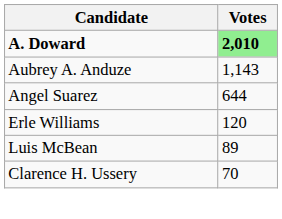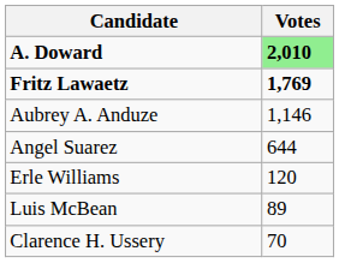+ row: Fritz Lawaetz | 1,769
Aubrey A. Anduze | Votes: 1,143 -> 1,146
